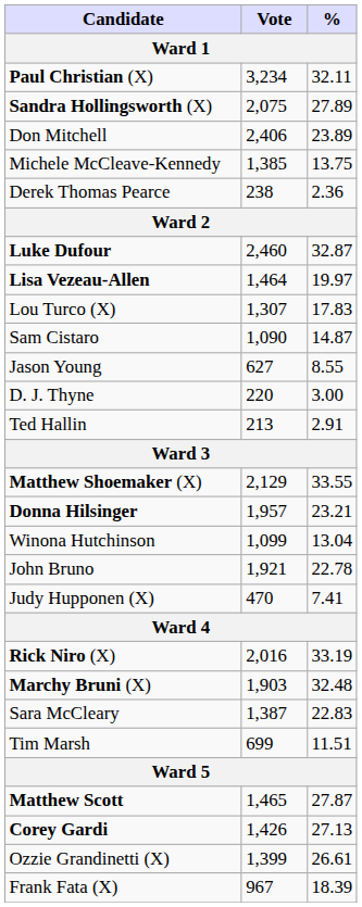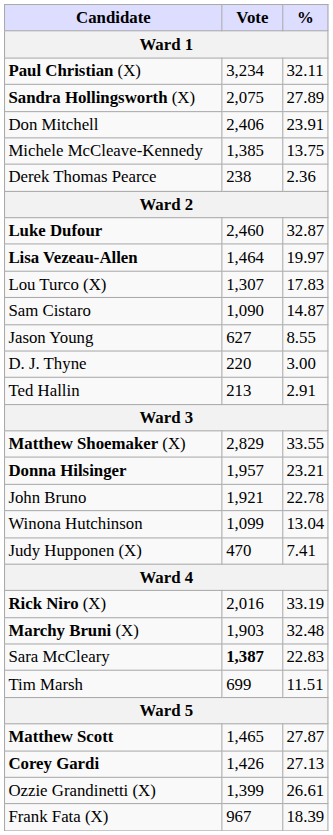Don Mitchell | %: 23.89 -> 23.91
Matthew Shoemaker (X) | Vote: 2,129 -> 2,829
rows swapped: John Bruno <-> Winona Hutchinson
Sara McCleary | Vote: normal -> bold
